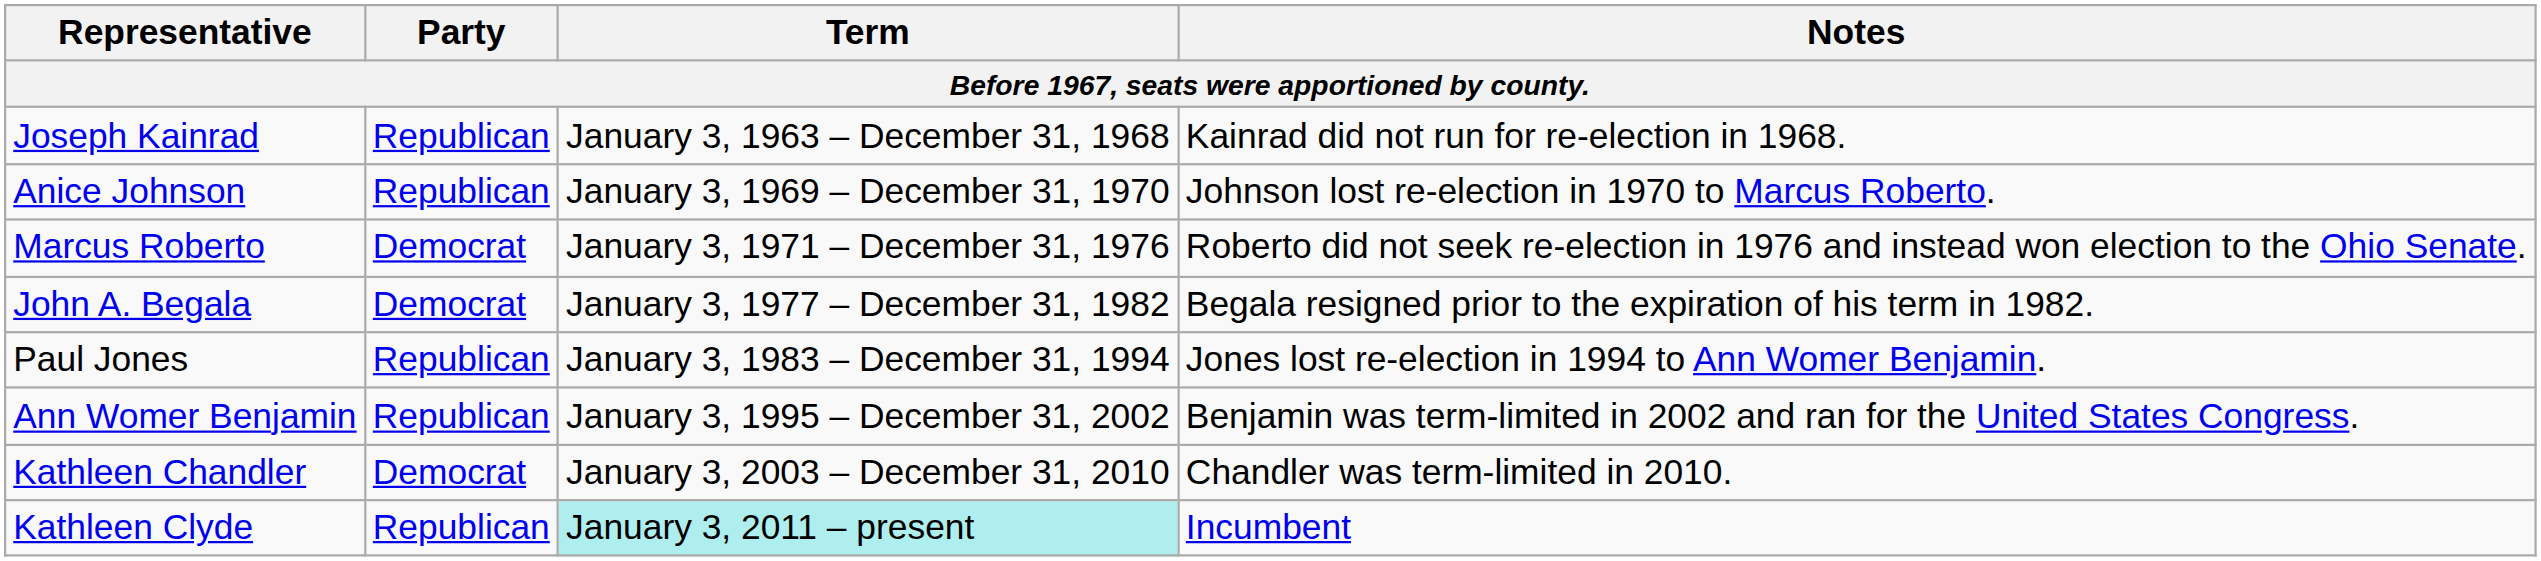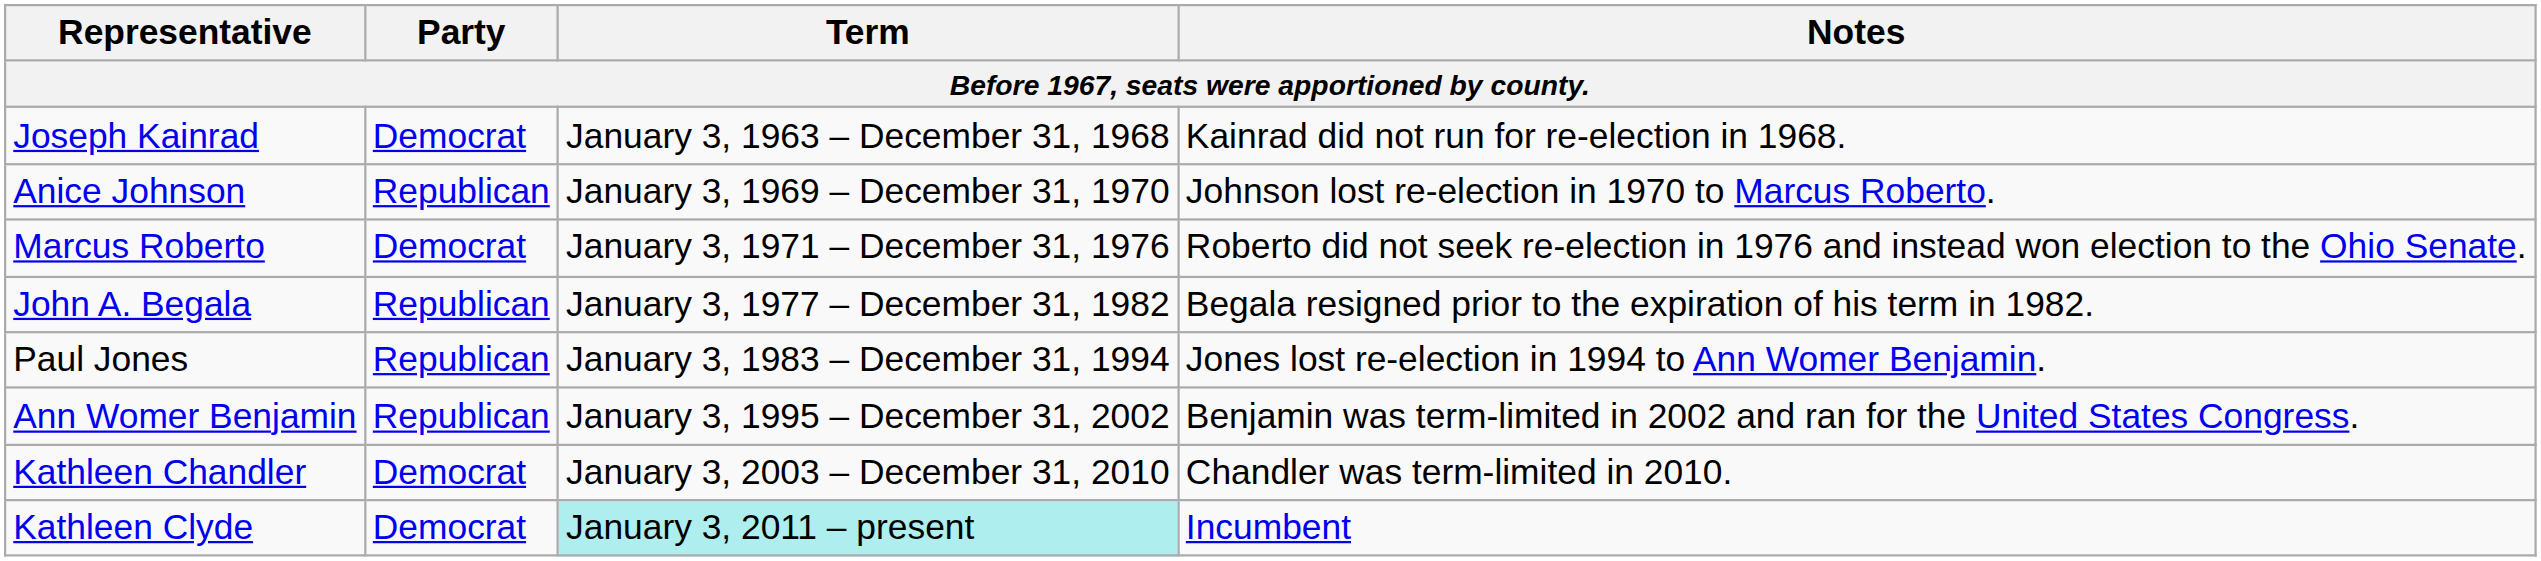Joseph Kainrad | Party: Republican -> Democrat
John A. Begala | Party: Democrat -> Republican
Kathleen Clyde | Party: Republican -> Democrat
